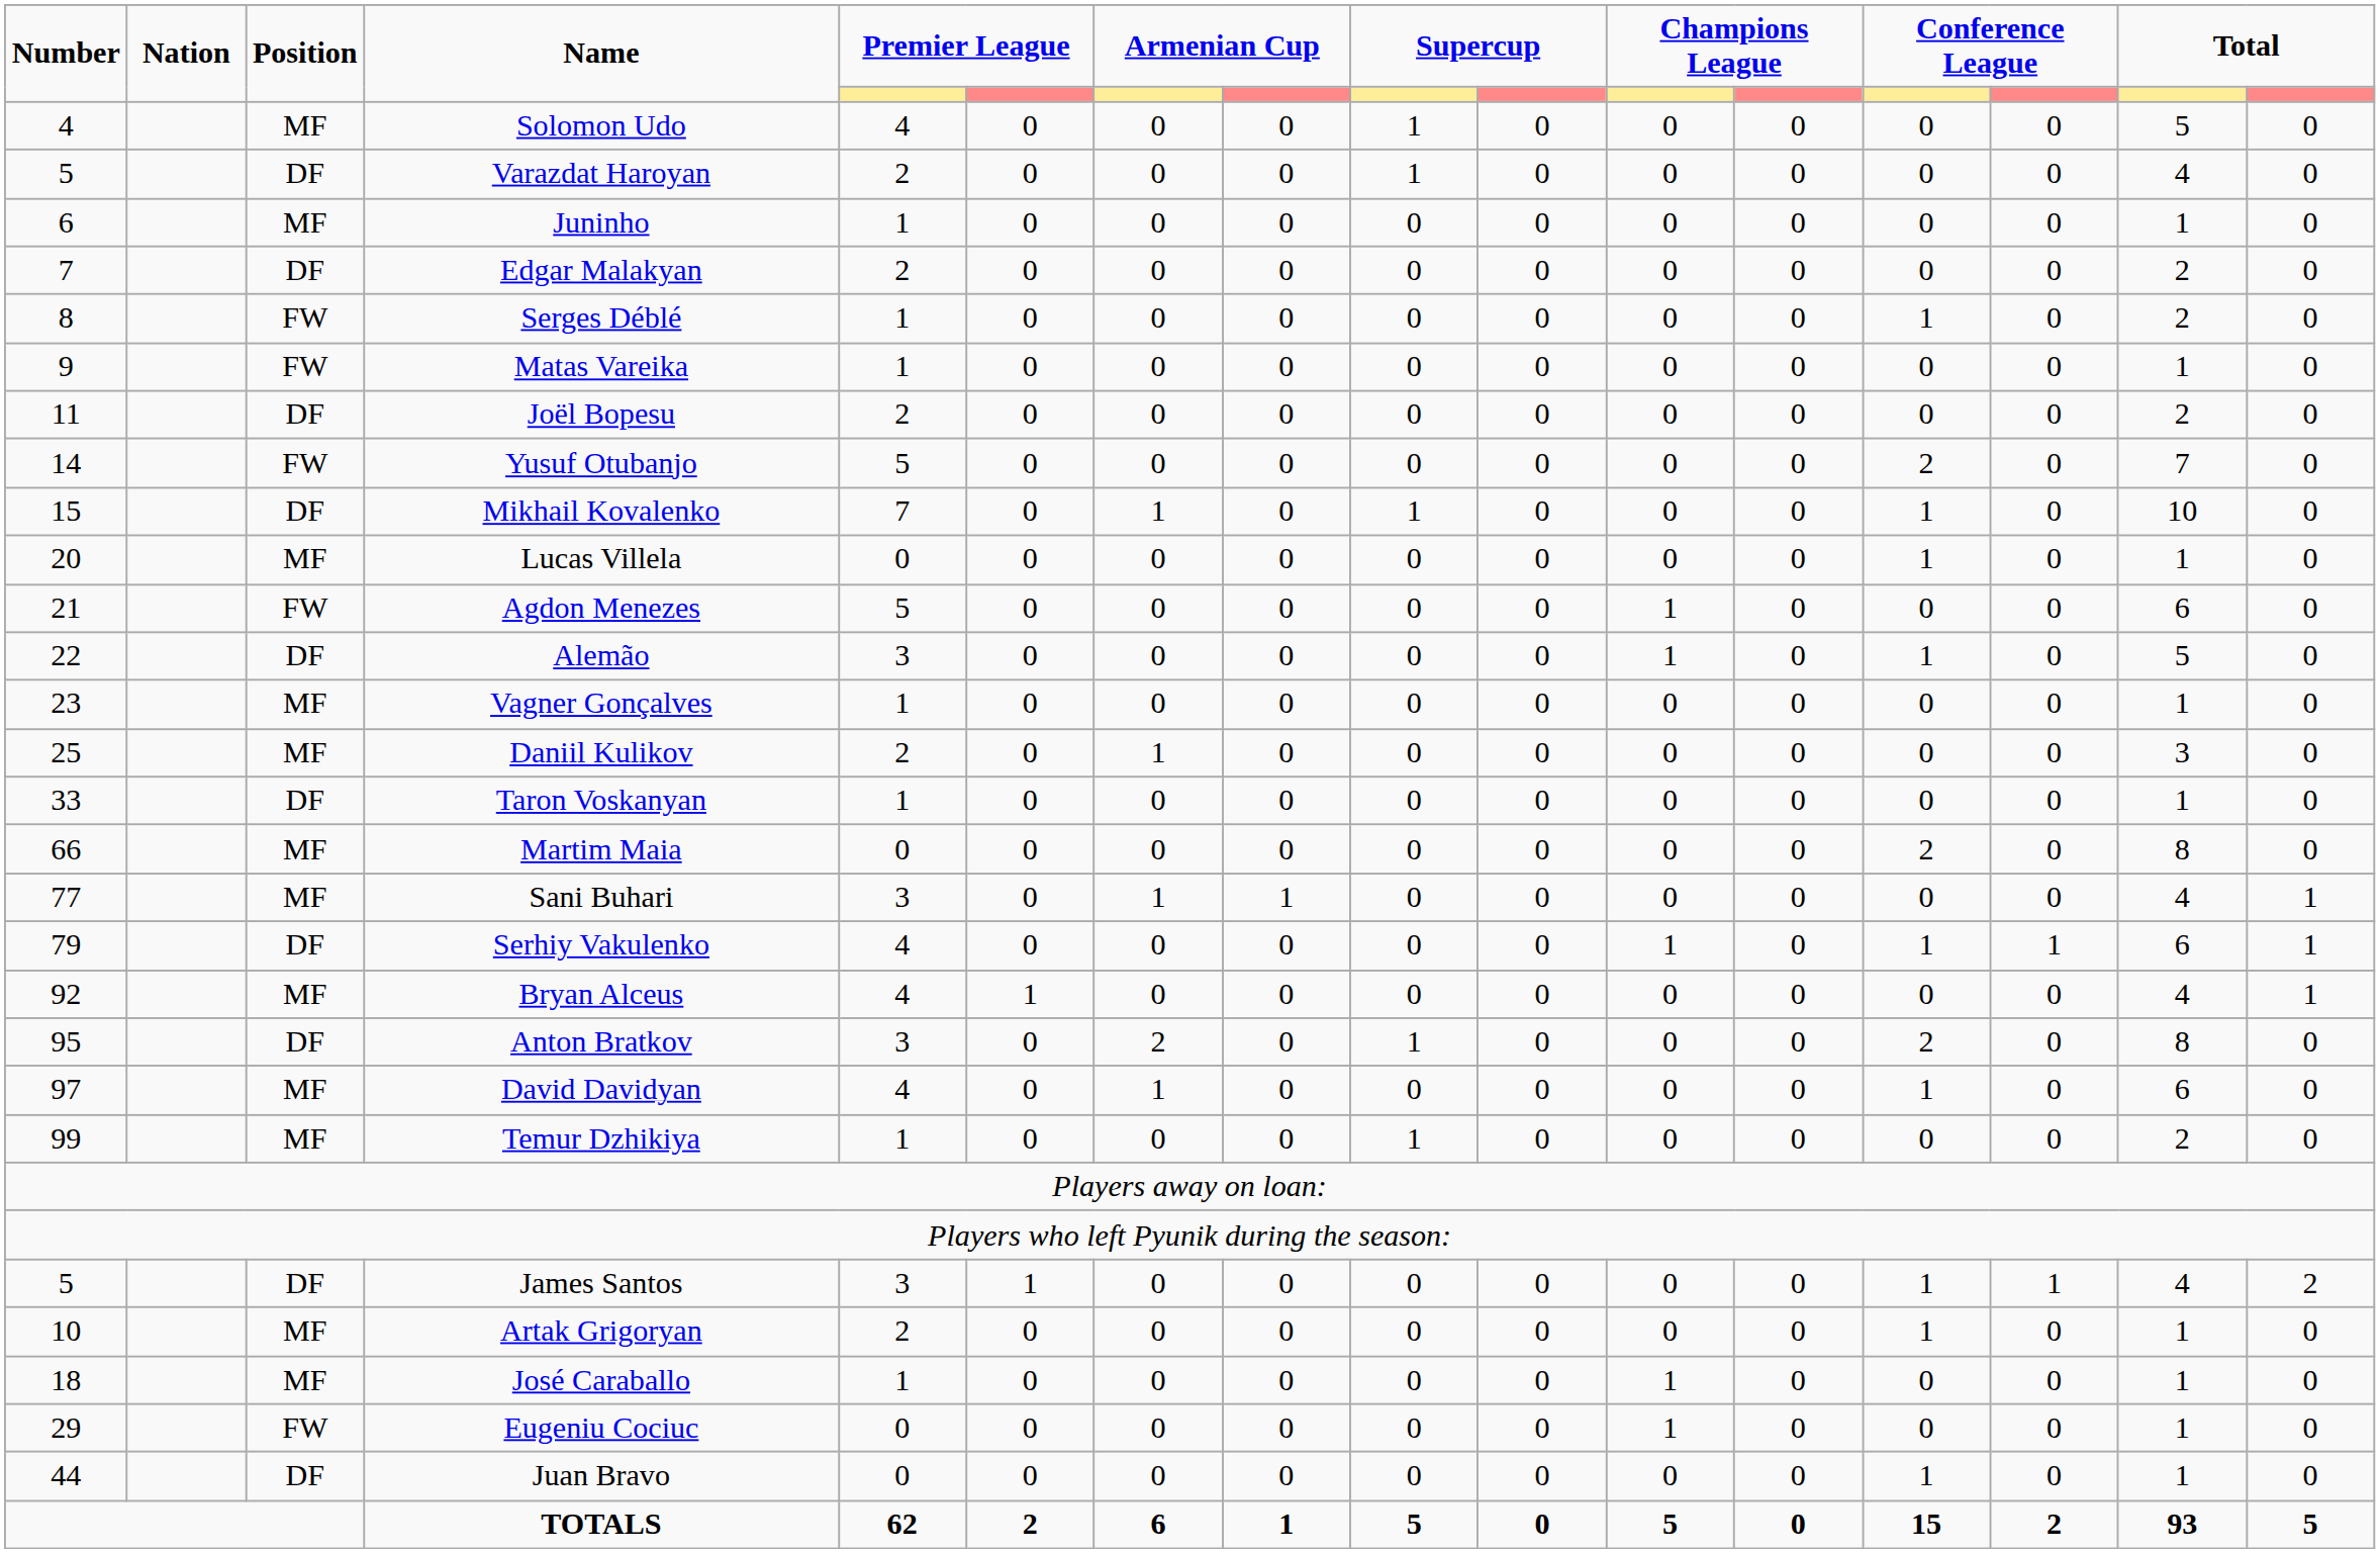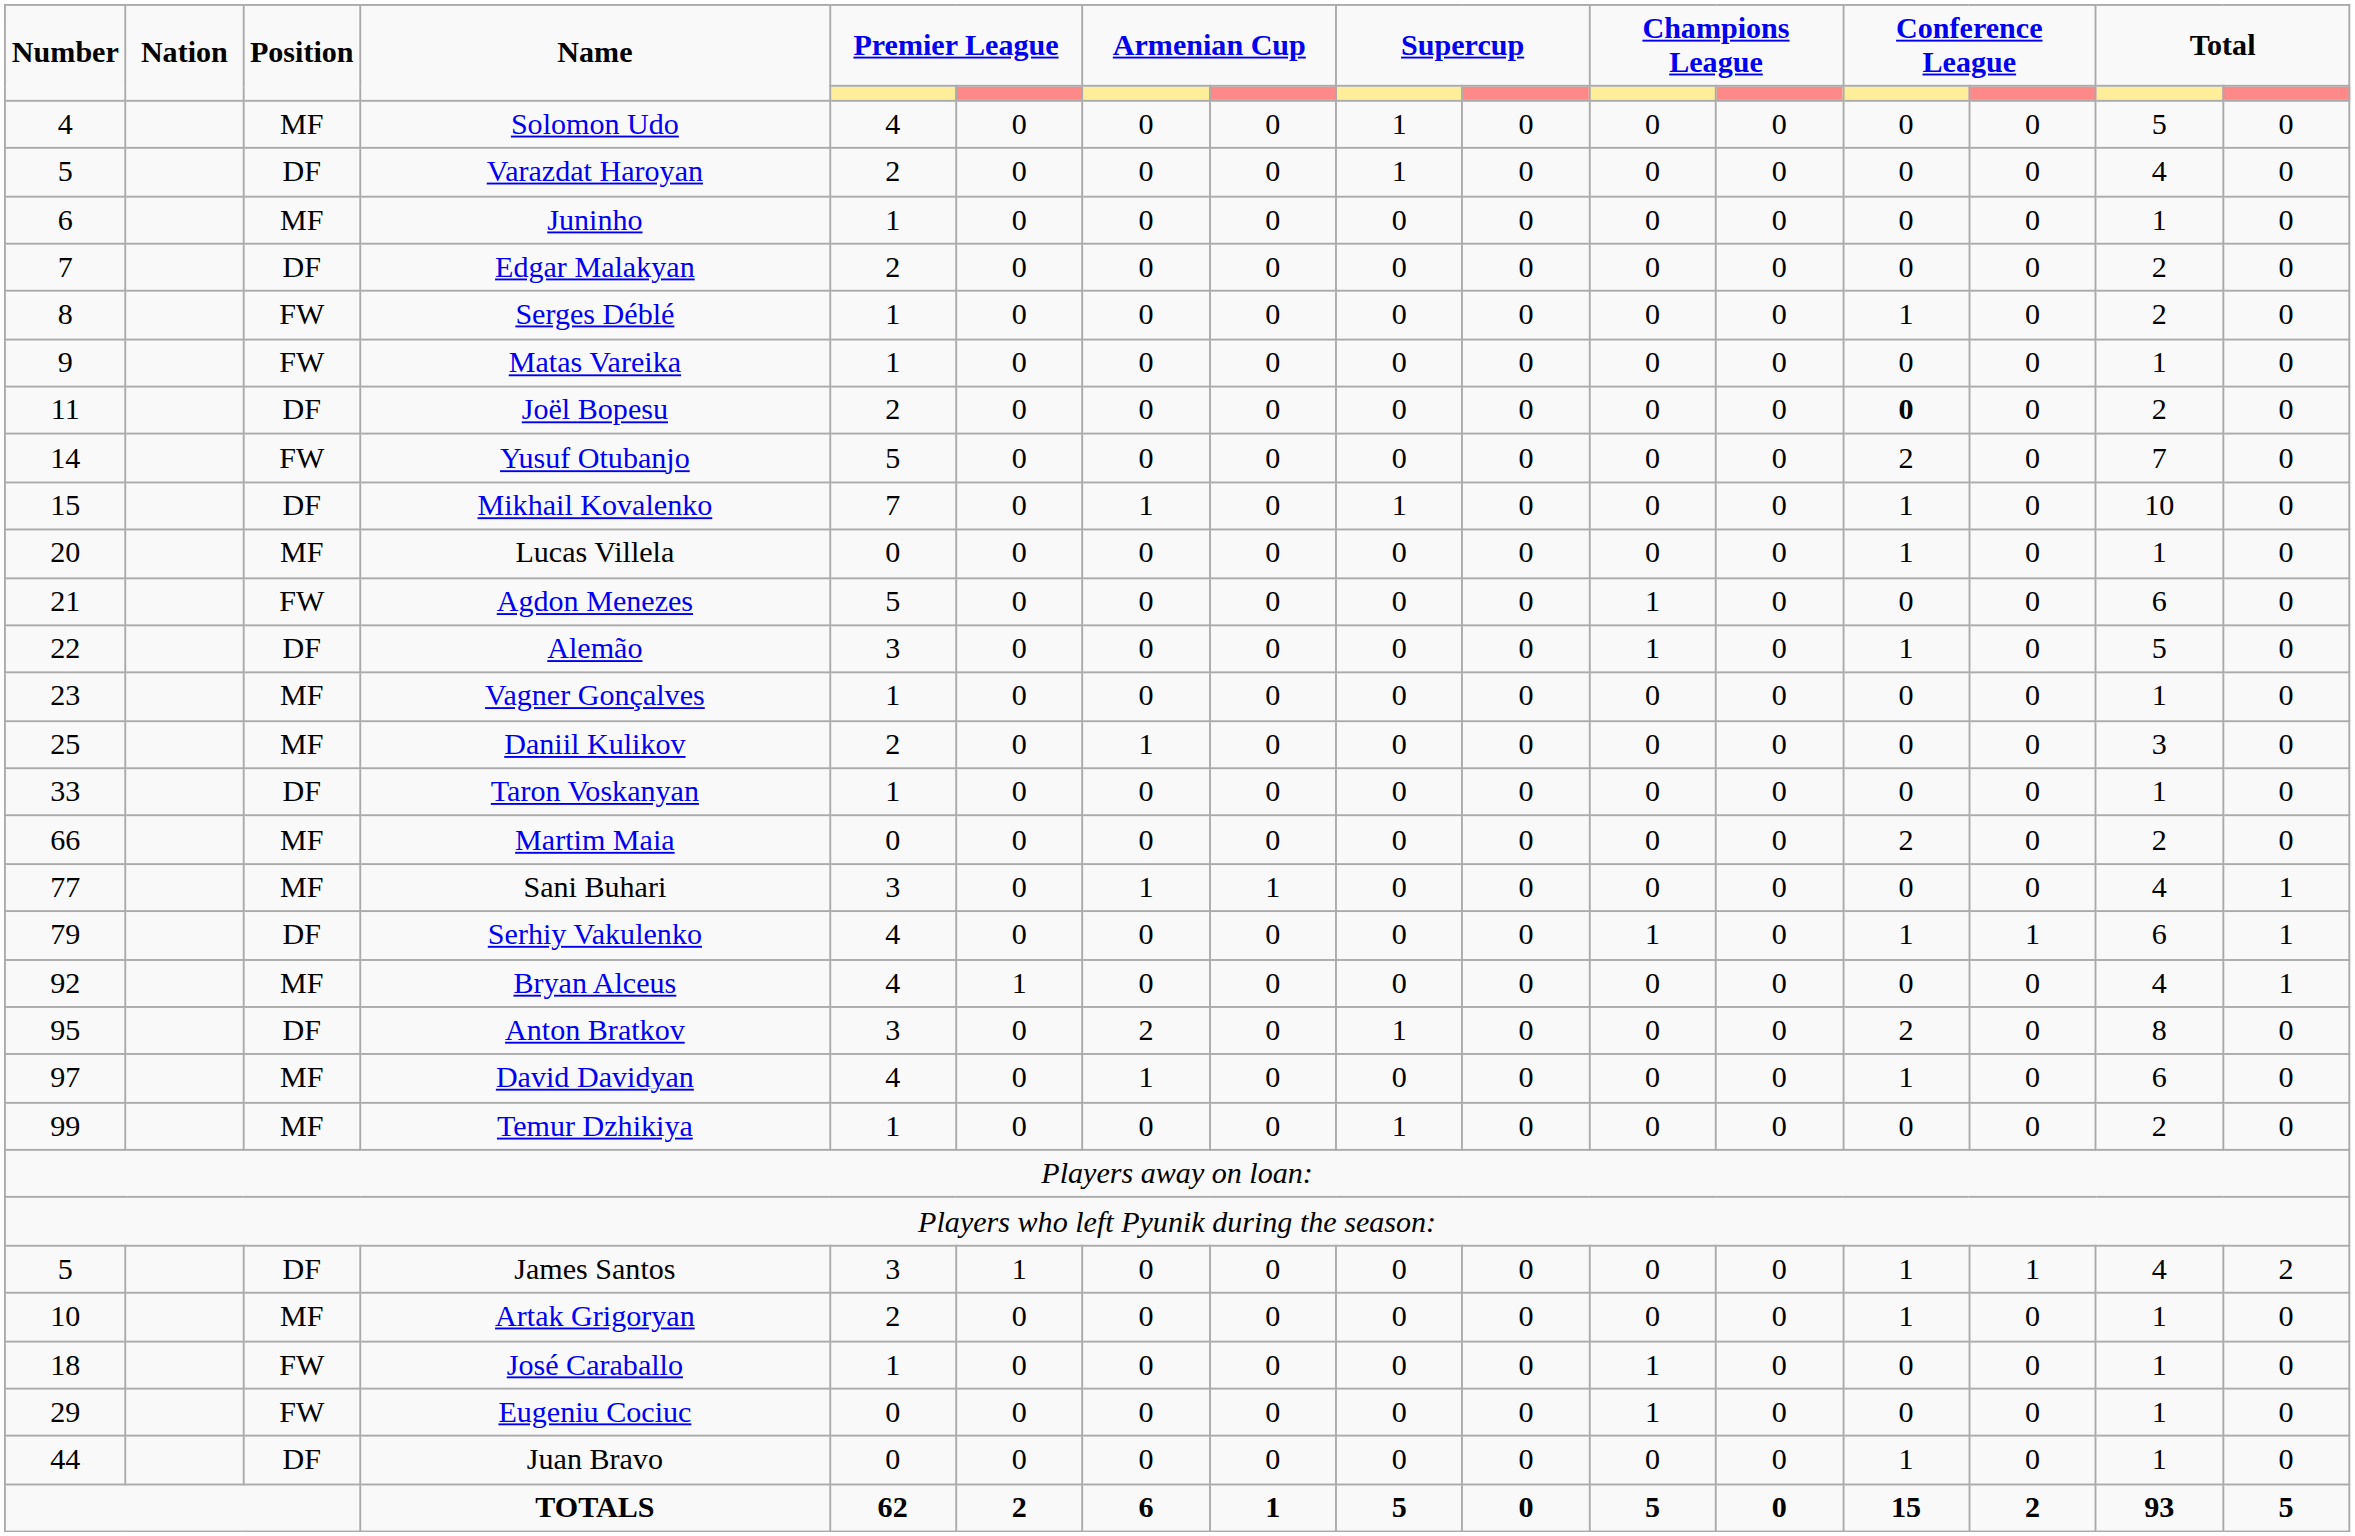Joël Bopesu | column 13: normal -> bold
Martim Maia | column 15: 8 -> 2
José Caraballo | Position: MF -> FW
